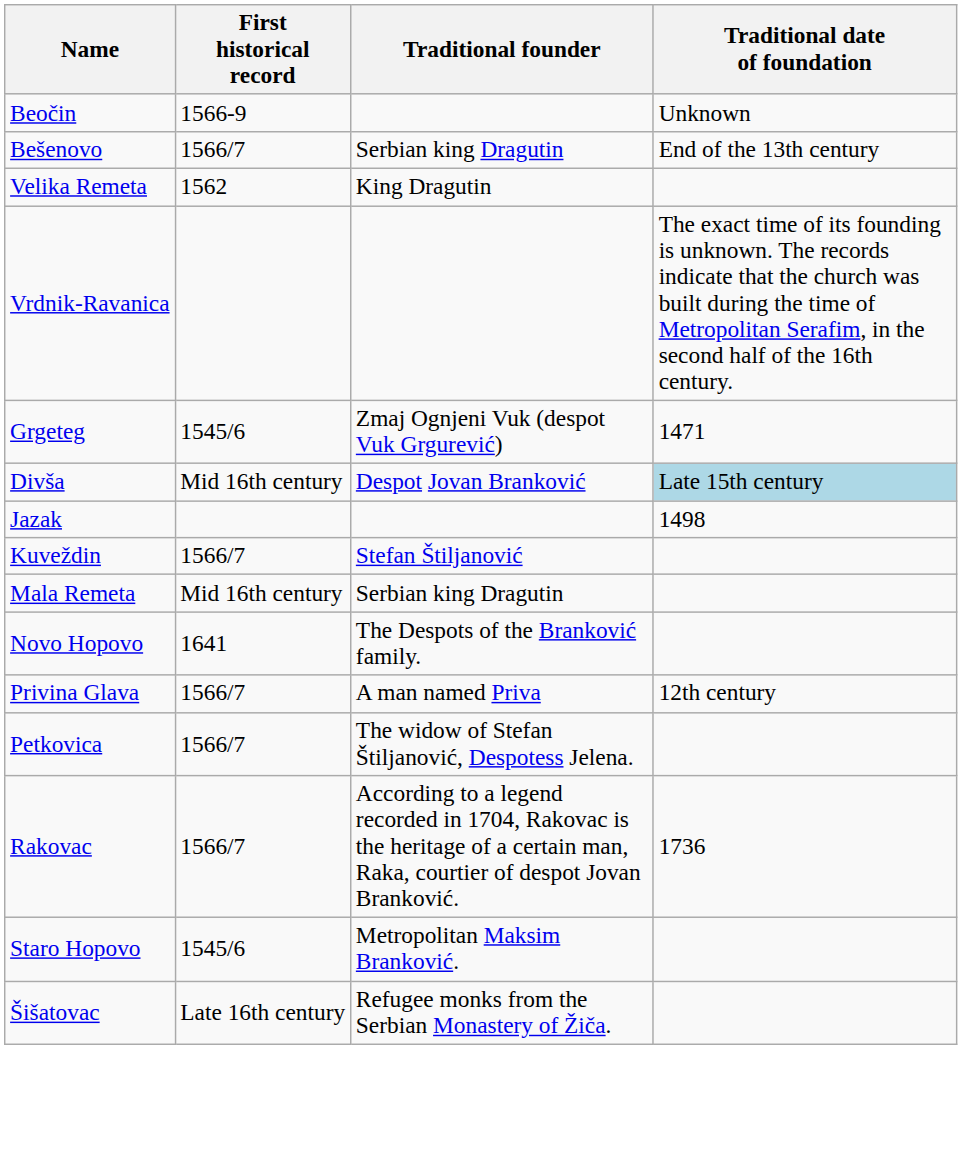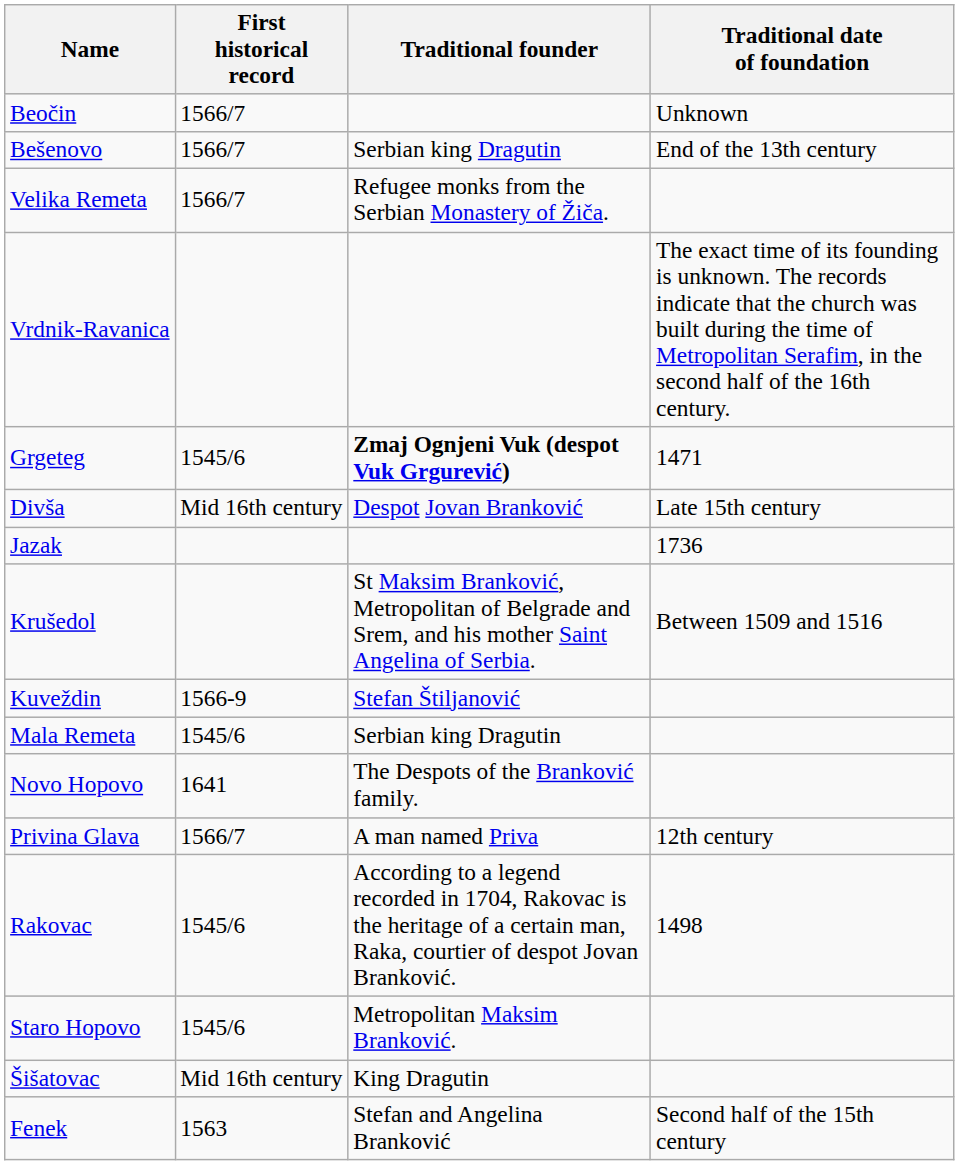Beočin | First historical record: 1566-9 -> 1566/7
Velika Remeta | First historical record: 1562 -> 1566/7
Velika Remeta | Traditional founder: King Dragutin -> Refugee monks from the Serbian Monastery of Žiča.
Grgeteg | Traditional founder: normal -> bold
Divša | Traditional date of foundation: lightblue background -> no background
Jazak | Traditional date of foundation: 1498 -> 1736
+ row: Krušedol | St Maksim Branković, Metropolitan of Belgrade and Srem, and his mother Saint Angelina of Serbia. | Between 1509 and 1516
Kuveždin | First historical record: 1566/7 -> 1566-9
Mala Remeta | First historical record: Mid 16th century -> 1545/6
- row: Petkovica | 1566/7 | The widow of Stefan Štiljanović, Despotess Jelena.
Rakovac | First historical record: 1566/7 -> 1545/6
Rakovac | Traditional date of foundation: 1736 -> 1498
Šišatovac | First historical record: Late 16th century -> Mid 16th century
Šišatovac | Traditional founder: Refugee monks from the Serbian Monastery of Žiča. -> King Dragutin
+ row: Fenek | 1563 | Stefan and Angelina Branković | Second half of the 15th century
